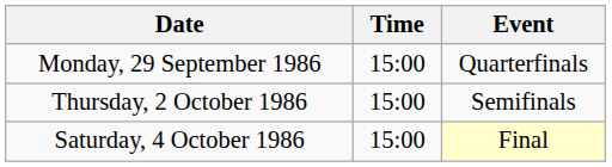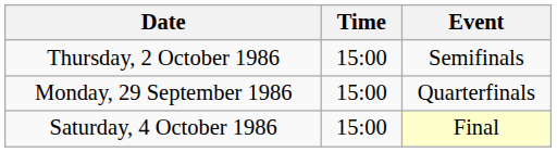rows swapped: Monday, 29 September 1986 <-> Thursday, 2 October 1986
